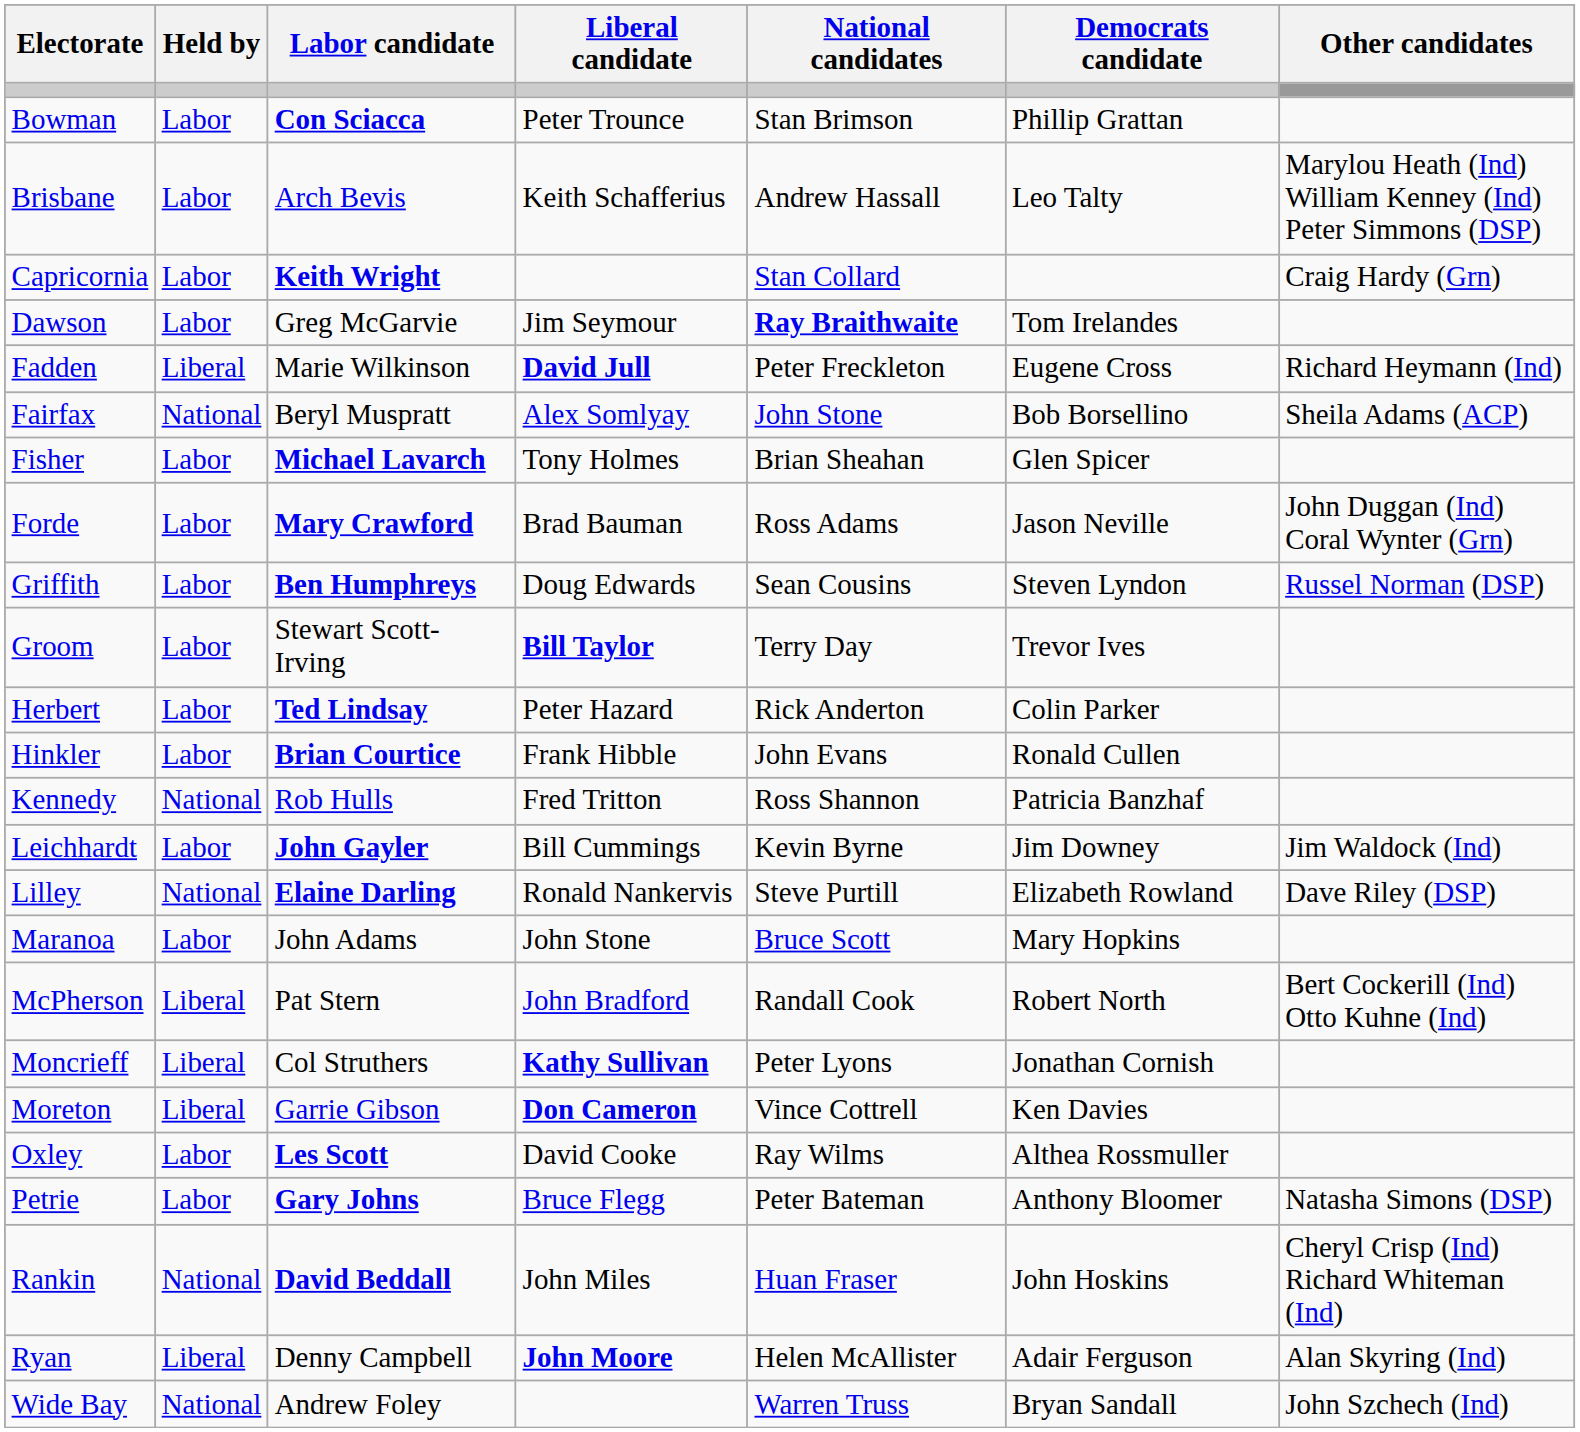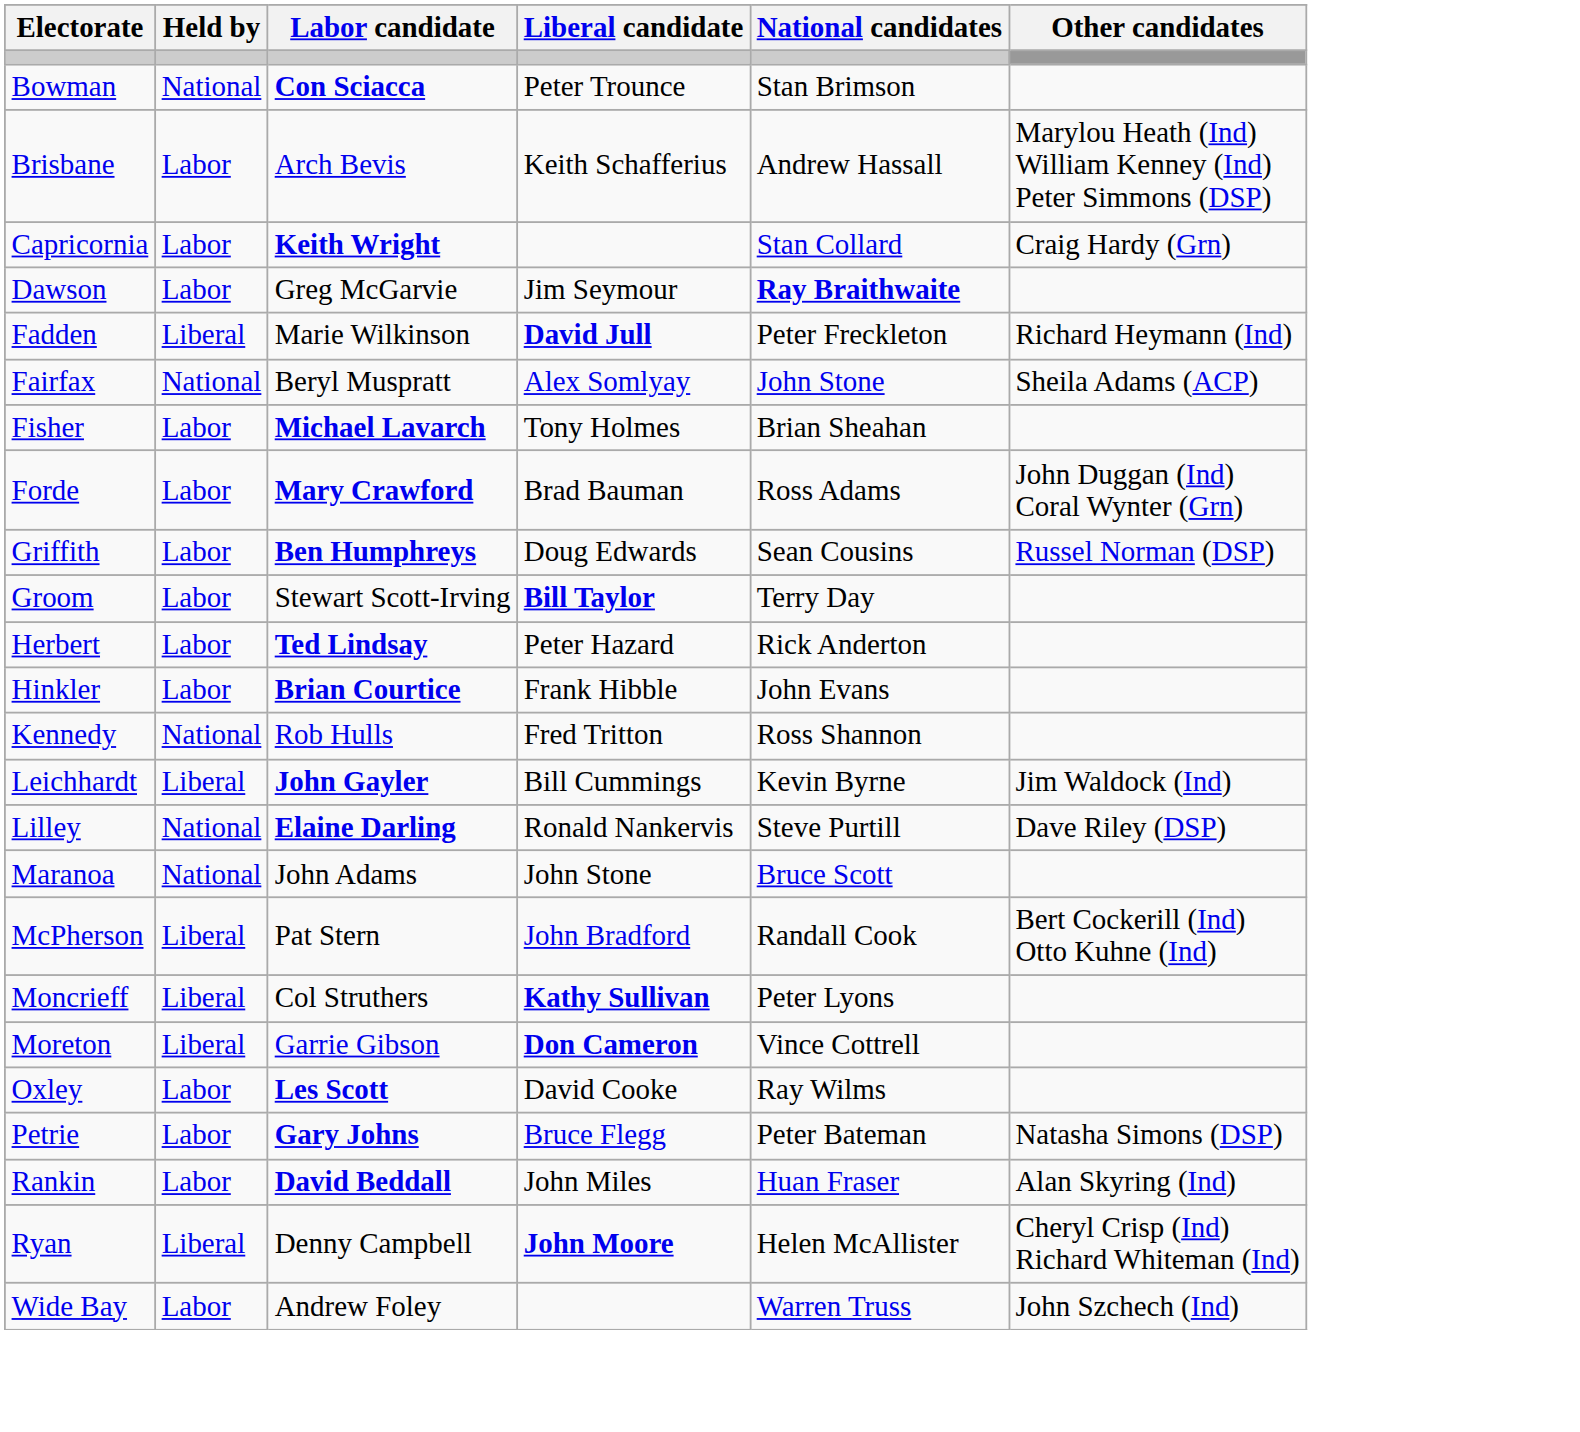- column: Democrats candidate | Phillip Grattan | Leo Talty | Tom Irelandes | Eugene Cross | Bob Borsellino | Glen Spicer | Jason Neville | Steven Lyndon | Trevor Ives | Colin Parker | Ronald Cullen | Patricia Banzhaf | Jim Downey | Elizabeth Rowland | Mary Hopkins | Robert North | Jonathan Cornish | Ken Davies | Althea Rossmuller | Anthony Bloomer | John Hoskins | Adair Ferguson | Bryan Sandall
Bowman | Held by: Labor -> National
Leichhardt | Held by: Labor -> Liberal
Maranoa | Held by: Labor -> National
Rankin | Held by: National -> Labor
Rankin | Other candidates: Cheryl Crisp (Ind) Richard Whiteman (Ind) -> Alan Skyring (Ind)
Ryan | Other candidates: Alan Skyring (Ind) -> Cheryl Crisp (Ind) Richard Whiteman (Ind)
Wide Bay | Held by: National -> Labor
